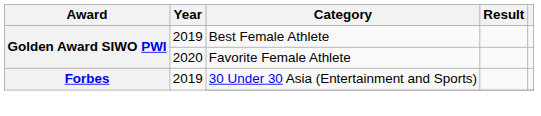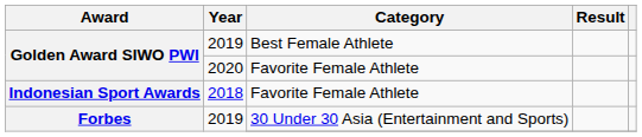+ row: Indonesian Sport Awards | 2018 | Favorite Female Athlete
